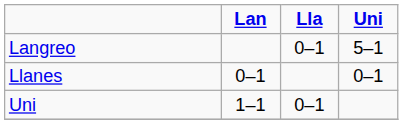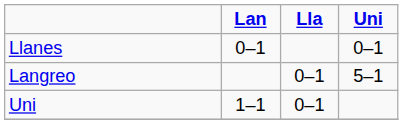rows swapped: Langreo <-> Llanes
